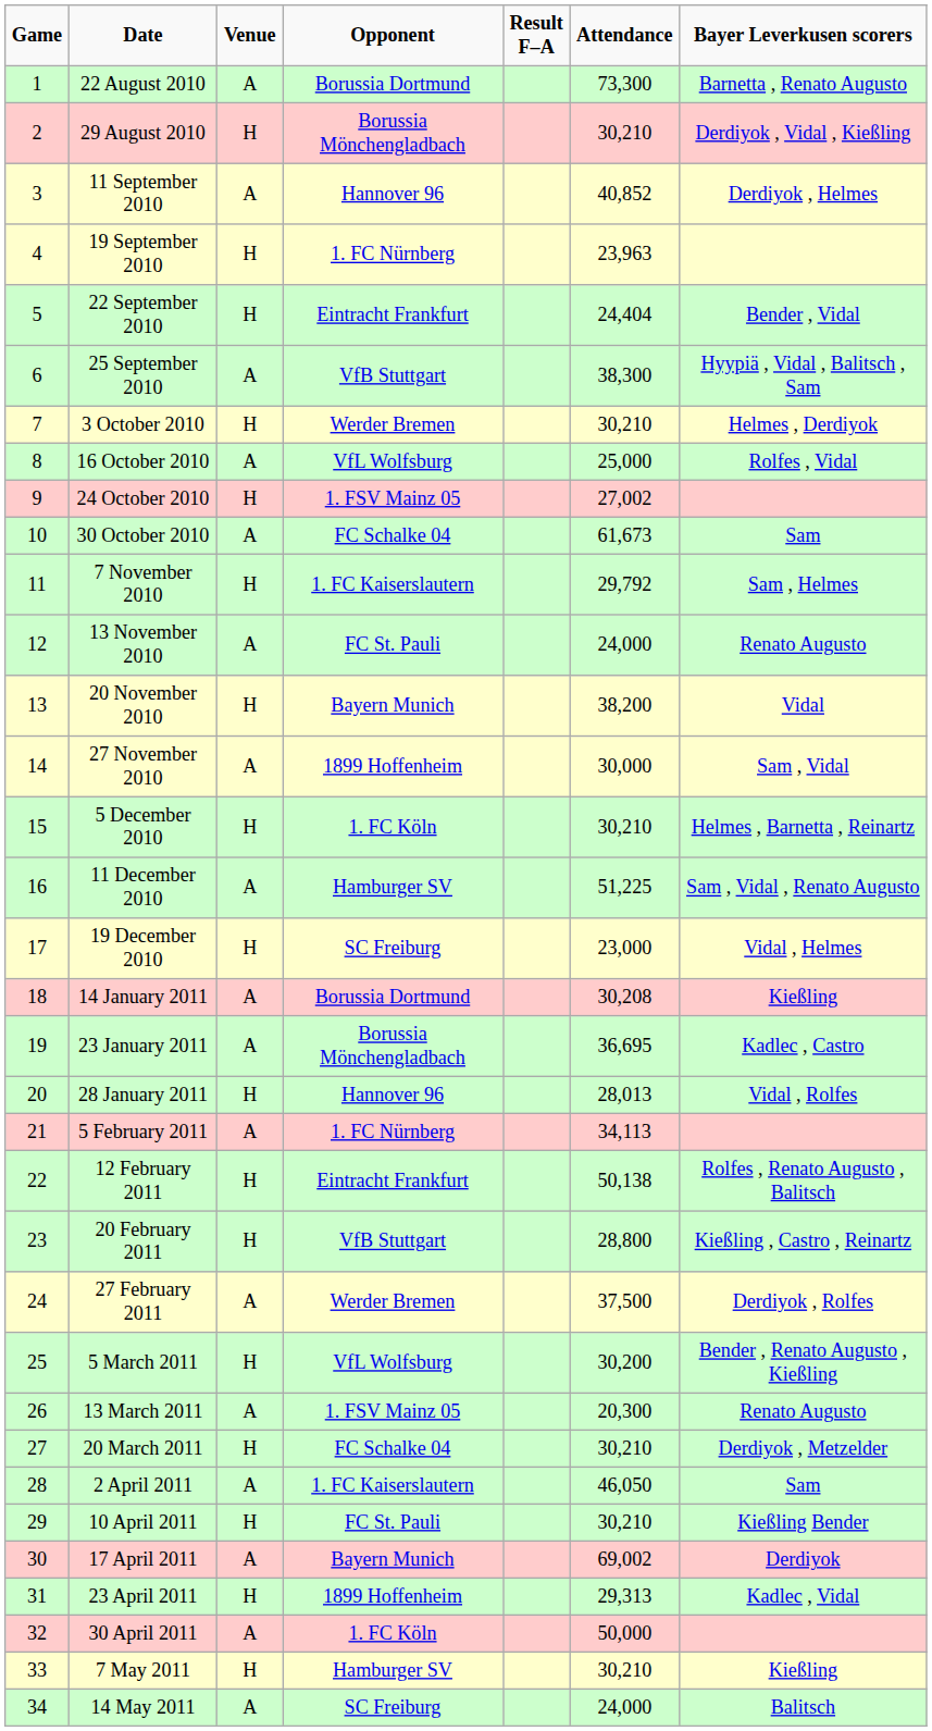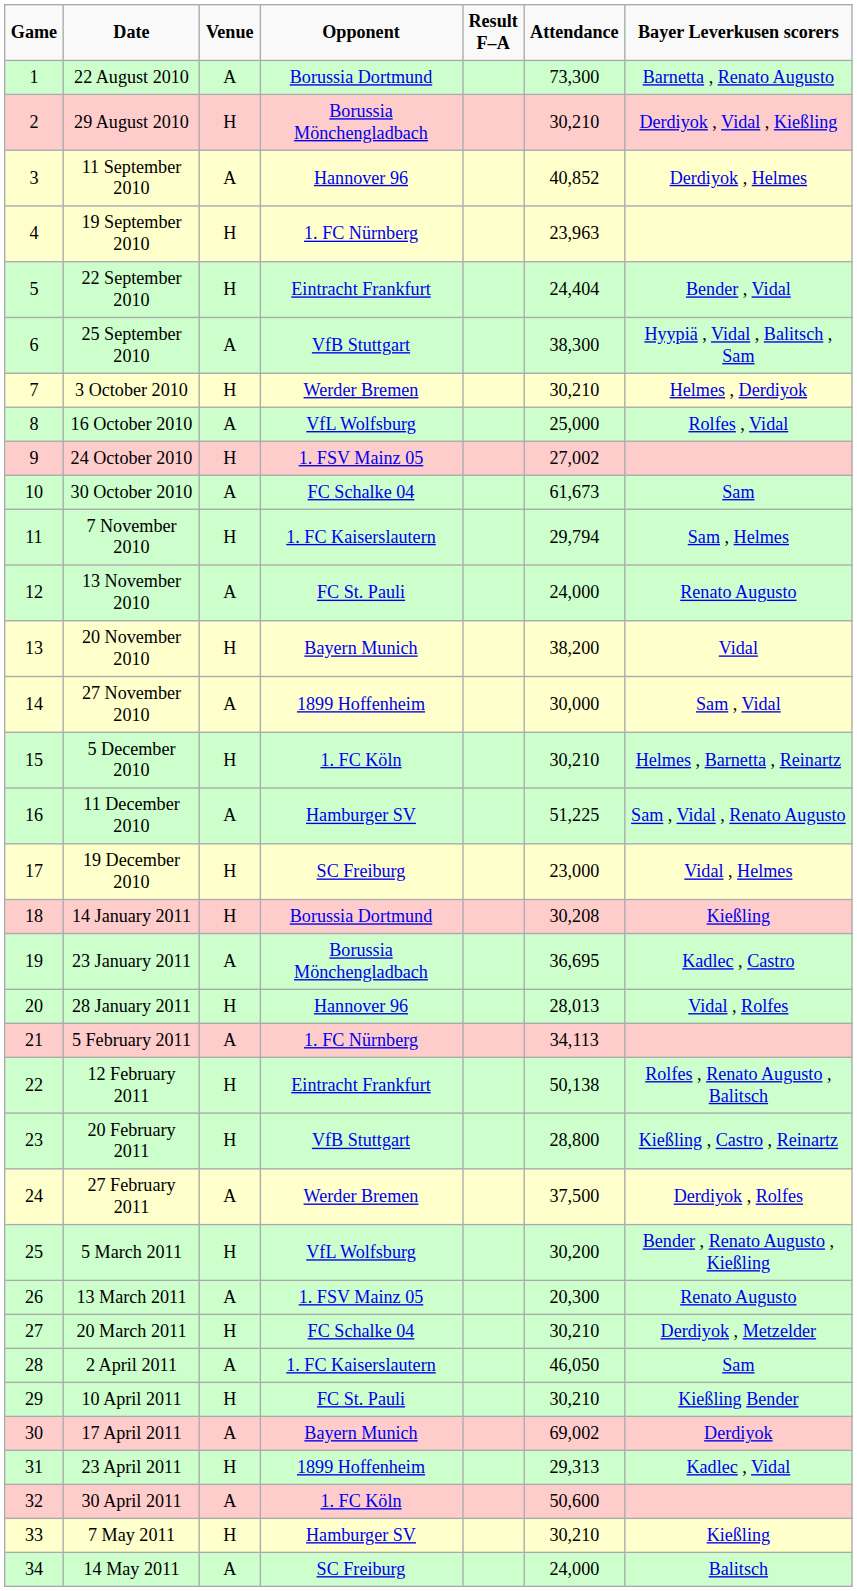7 November 2010 | Attendance: 29,792 -> 29,794
14 January 2011 | Venue: A -> H
30 April 2011 | Attendance: 50,000 -> 50,600
